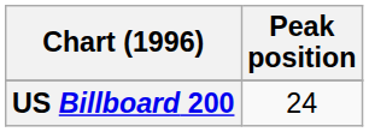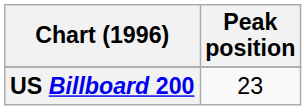US Billboard 200 | Peak position: 24 -> 23
